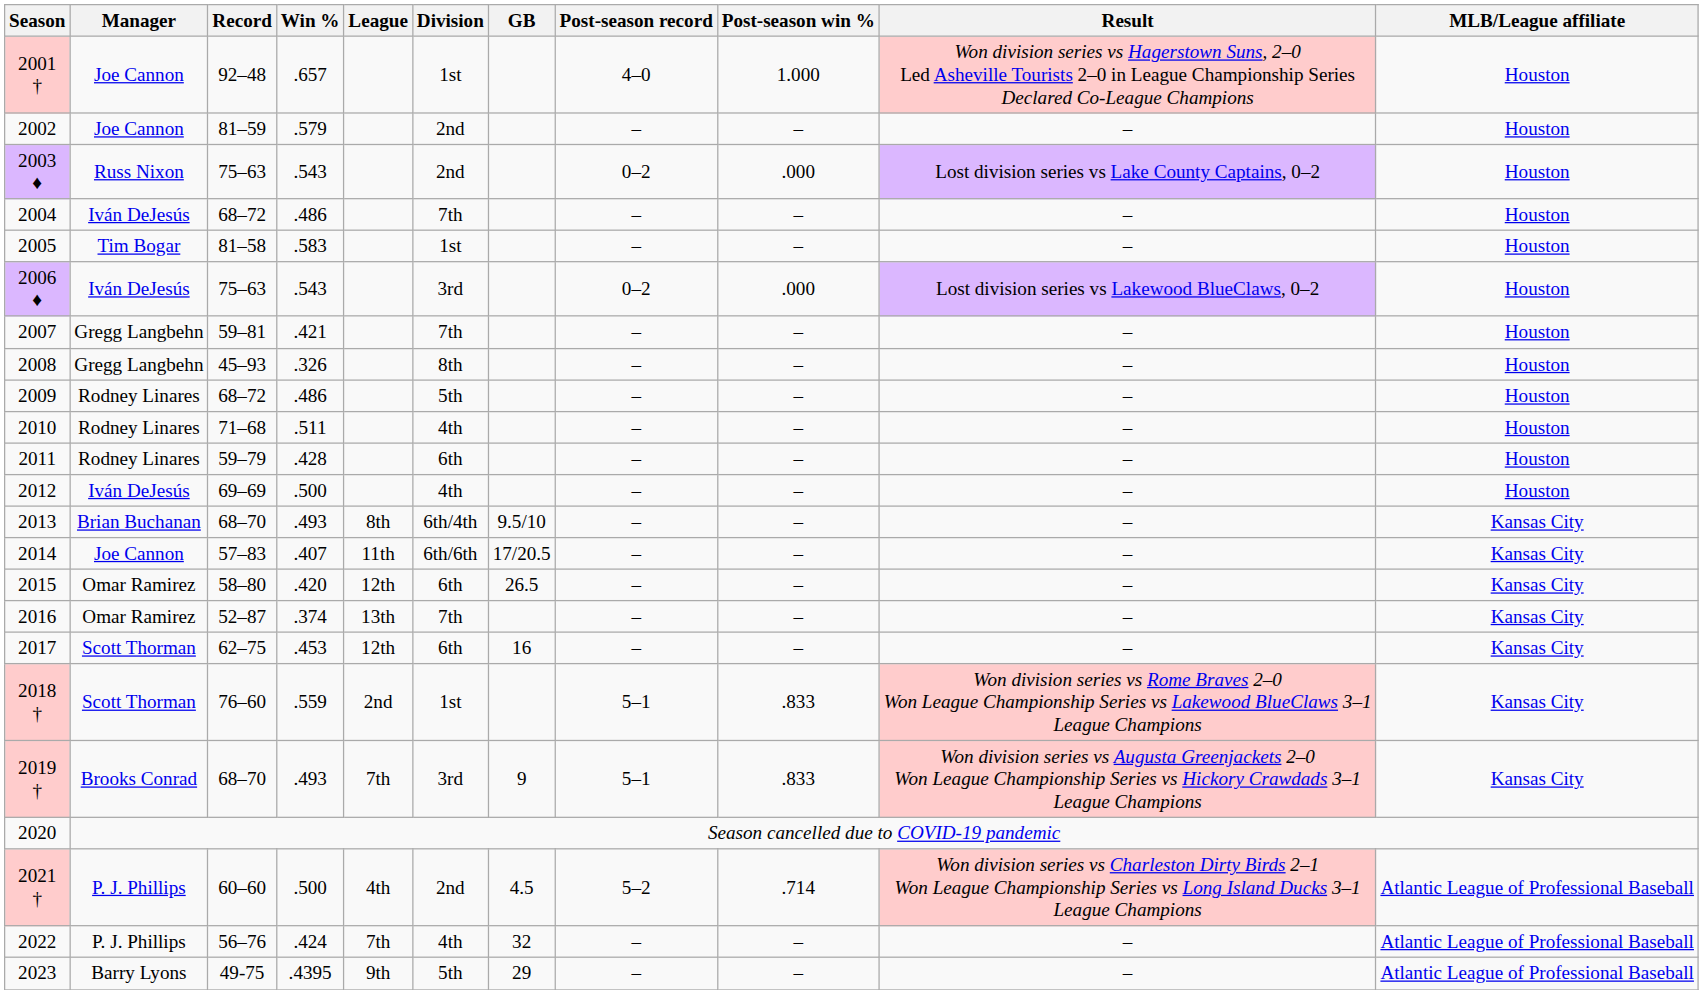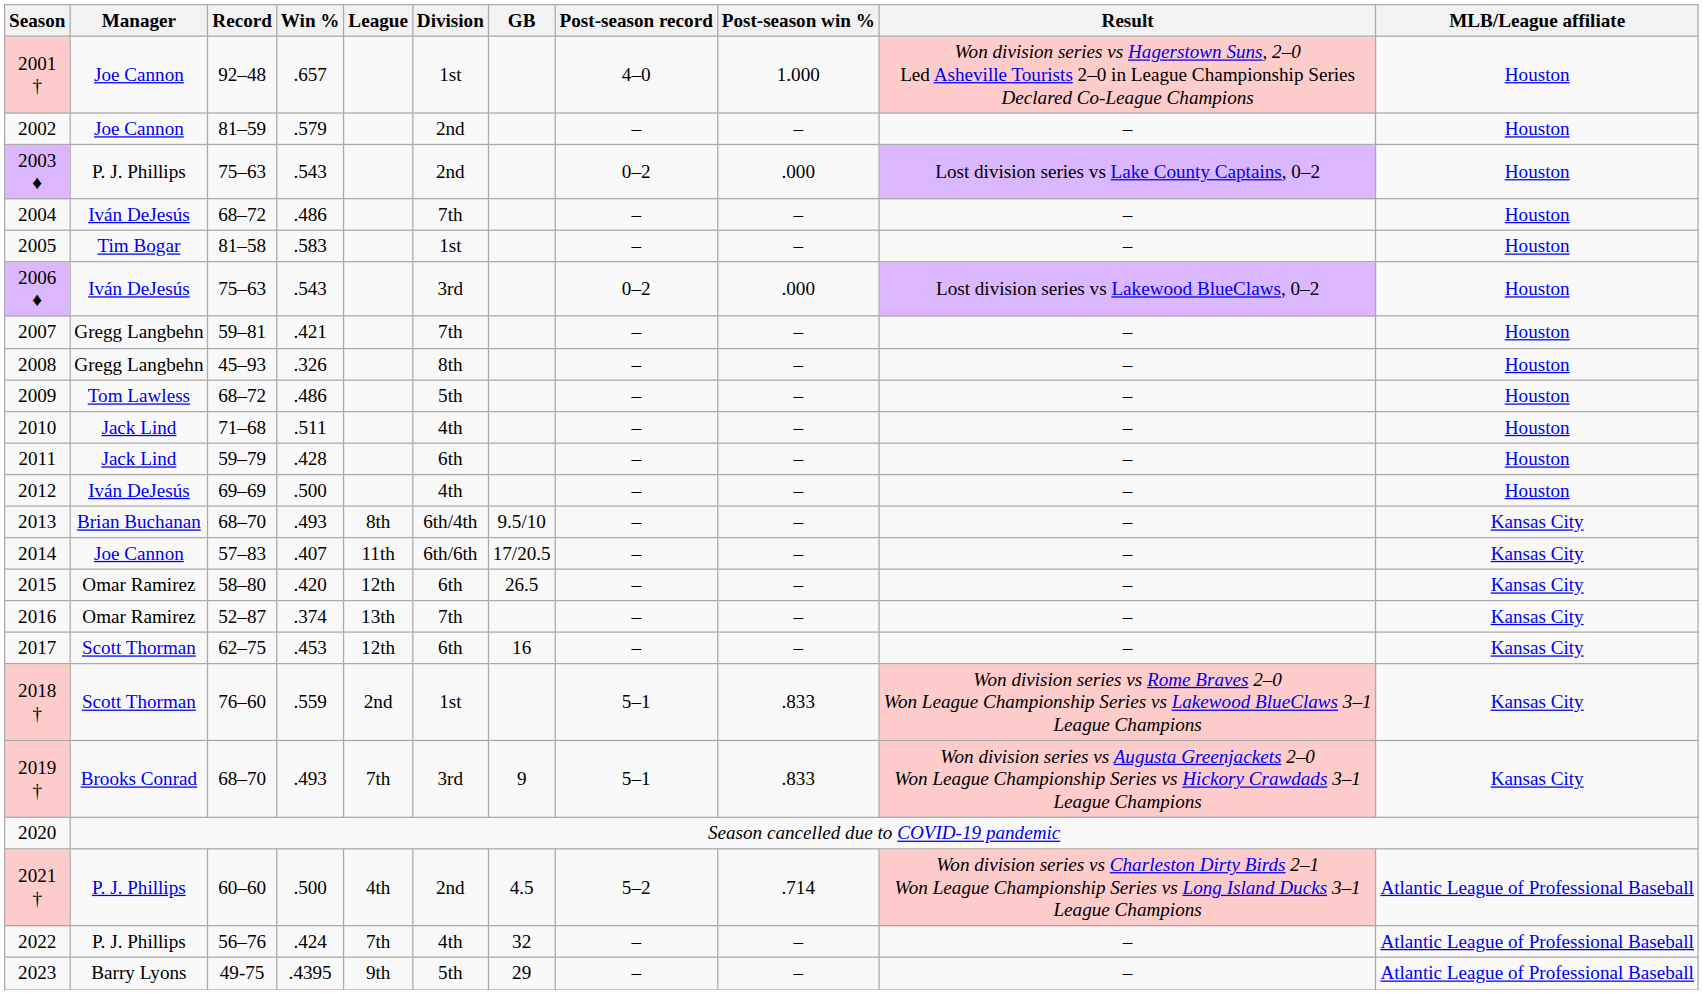2003 ♦ | Manager: Russ Nixon -> P. J. Phillips
2009 | Manager: Rodney Linares -> Tom Lawless
2010 | Manager: Rodney Linares -> Jack Lind
2011 | Manager: Rodney Linares -> Jack Lind
